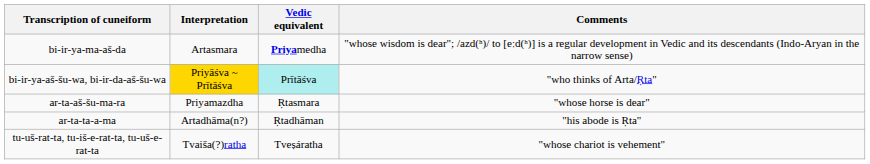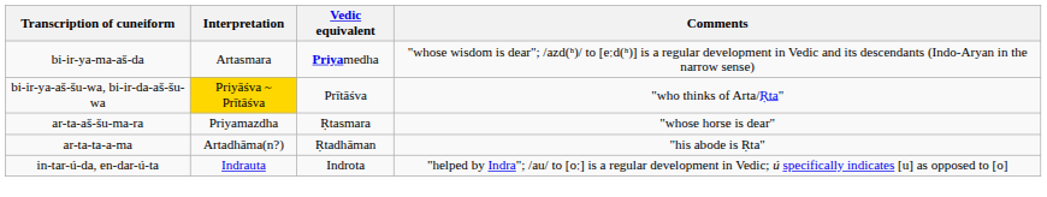bi-ir-ya-aš-šu-wa, bi-ir-da-aš-šu-wa | Vedic equivalent: paleturquoise background -> no background
- row: tu-uš-rat-ta, tu-iš-e-rat-ta, tu-uš-e-rat-ta | Tvaiša(?)ratha | Tveṣáratha | "whose chariot is vehement"
+ row: in-tar-ú-da, en-dar-ú-ta | Indrauta | Indrota | "helped by Indra"; /au/ to [oː] is a regular development in Vedic; ú specifically indicates [u] as opposed to [o]
